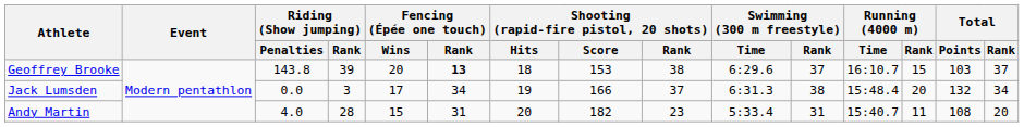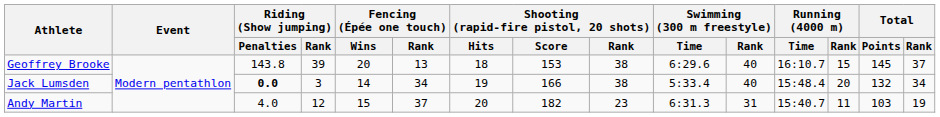Geoffrey Brooke | Fencing (Épée one touch) / Rank: bold -> normal
Geoffrey Brooke | Swimming (300 m freestyle) / Rank: 37 -> 40
Geoffrey Brooke | Total / Points: 103 -> 145
Jack Lumsden | Riding (Show jumping) / Penalties: normal -> bold
Jack Lumsden | Fencing (Épée one touch) / Wins: 17 -> 14
Jack Lumsden | Shooting (rapid-fire pistol, 20 shots) / Rank: 37 -> 38
Jack Lumsden | Swimming (300 m freestyle) / Time: 6:31.3 -> 5:33.4
Jack Lumsden | Swimming (300 m freestyle) / Rank: 38 -> 40
Andy Martin | Riding (Show jumping) / Rank: 28 -> 12
Andy Martin | Fencing (Épée one touch) / Rank: 31 -> 37
Andy Martin | Swimming (300 m freestyle) / Time: 5:33.4 -> 6:31.3
Andy Martin | Total / Points: 108 -> 103
Andy Martin | Total / Rank: 20 -> 19
